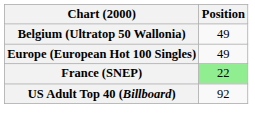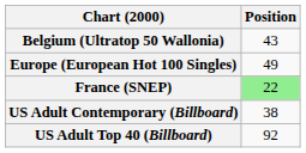Belgium (Ultratop 50 Wallonia) | Position: 49 -> 43
+ row: US Adult Contemporary (Billboard) | 38
